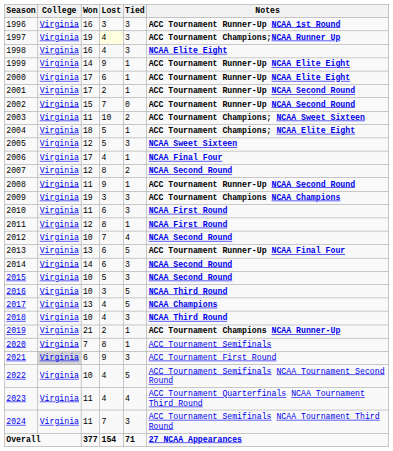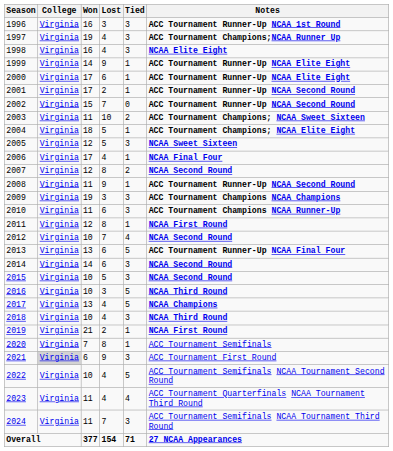1997 | Lost: lightyellow background -> no background
2010 | Notes: NCAA First Round -> ACC Tournament Champions NCAA Runner-Up
2019 | Notes: ACC Tournament Champions NCAA Runner-Up -> NCAA First Round
